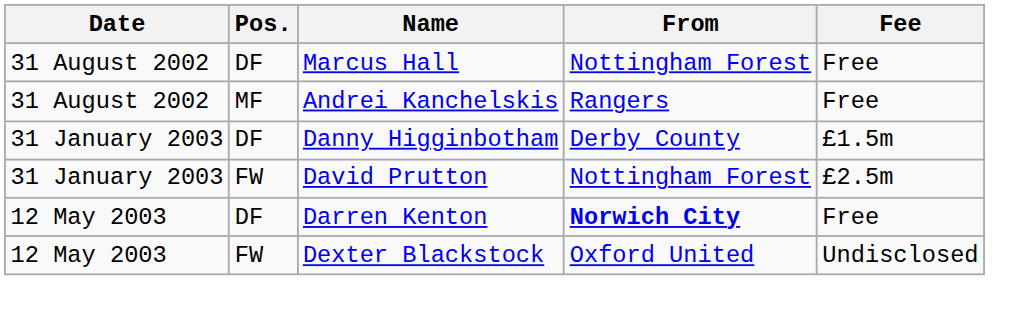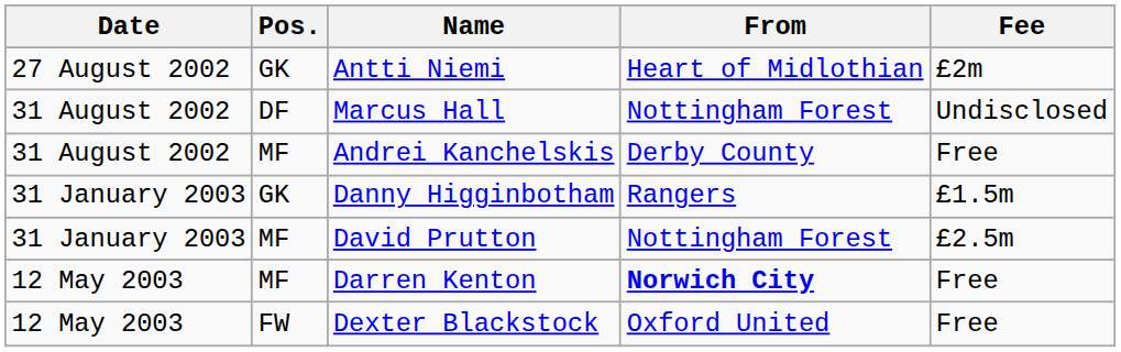+ row: 27 August 2002 | GK | Antti Niemi | Heart of Midlothian | £2m
Marcus Hall | Fee: Free -> Undisclosed
Andrei Kanchelskis | From: Rangers -> Derby County
Danny Higginbotham | Pos.: DF -> GK
Danny Higginbotham | From: Derby County -> Rangers
David Prutton | Pos.: FW -> MF
Darren Kenton | Pos.: DF -> MF
Dexter Blackstock | Fee: Undisclosed -> Free
